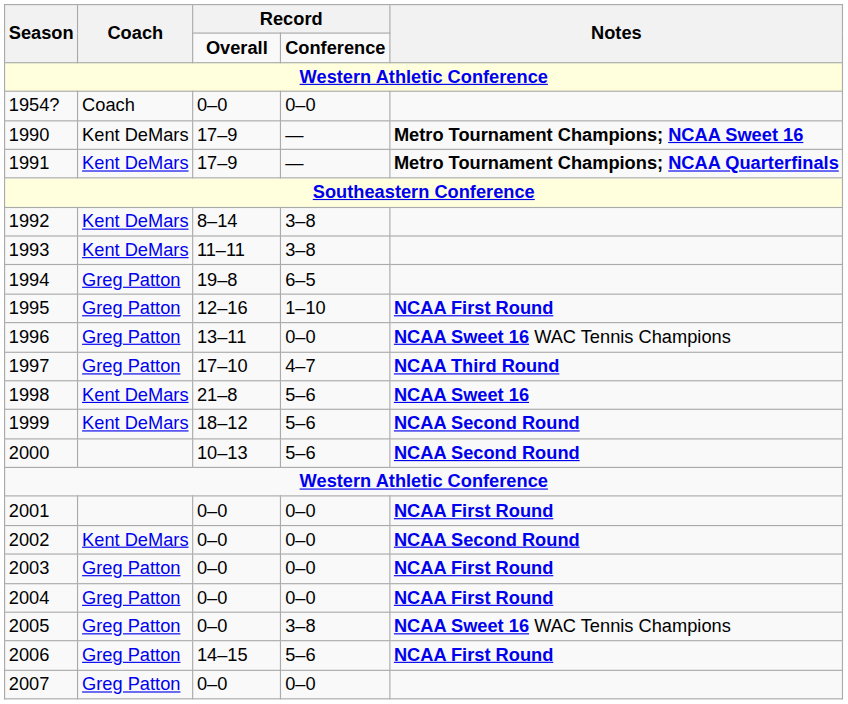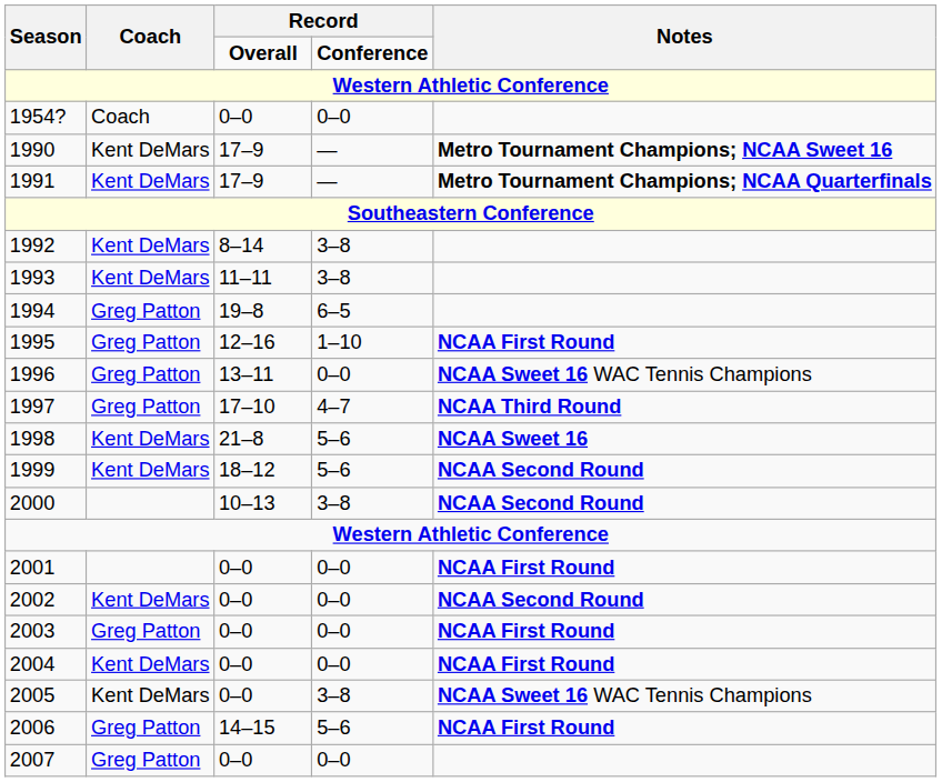2000 | column 4: 5–6 -> 3–8
2004 | Coach: Greg Patton -> Kent DeMars
2005 | Coach: Greg Patton -> Kent DeMars
